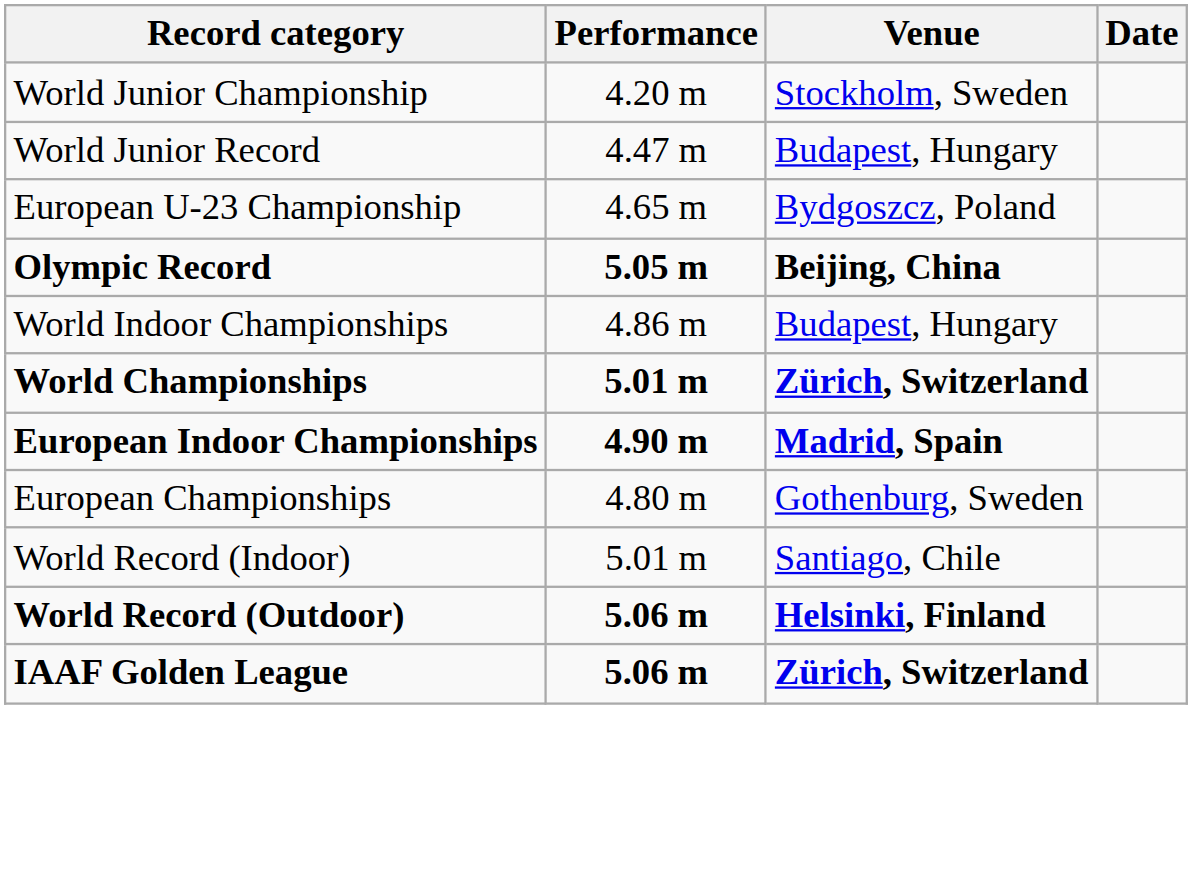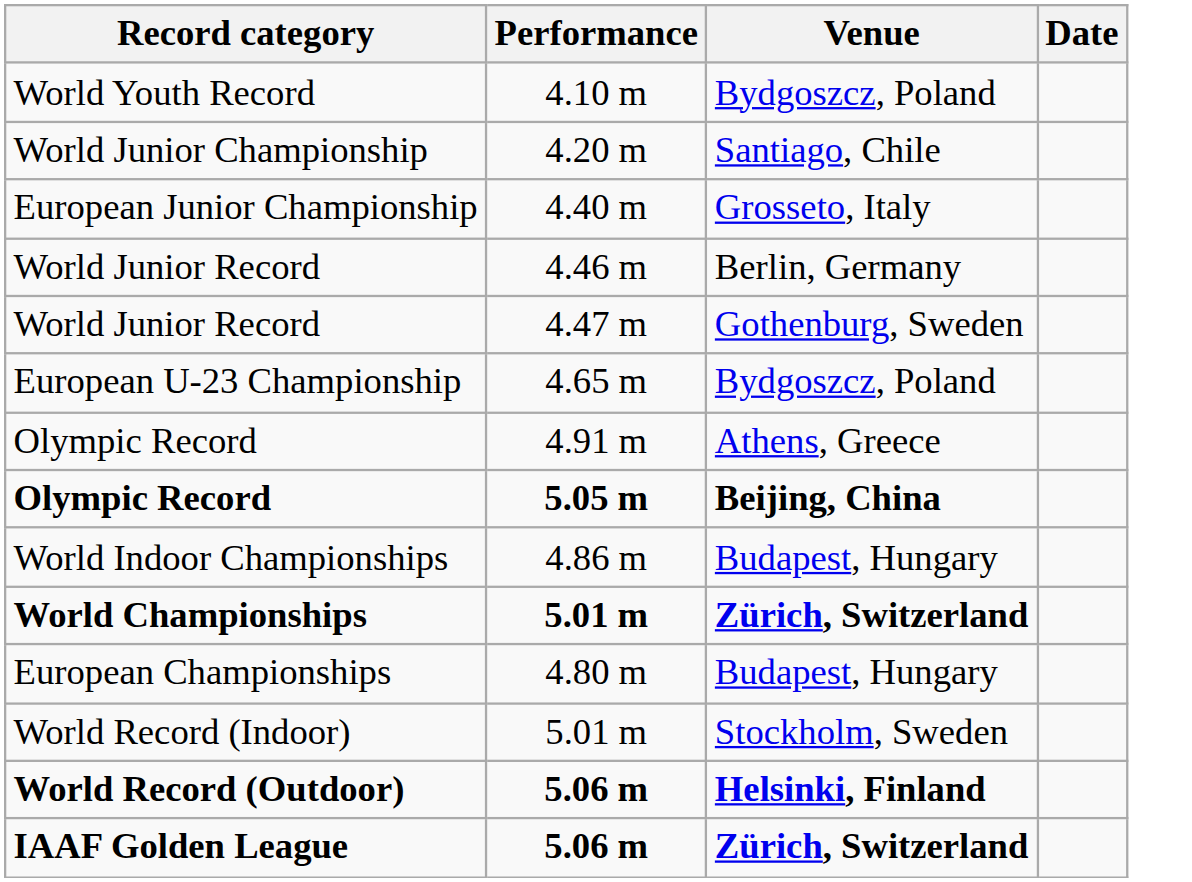+ row: World Youth Record | 4.10 m | Bydgoszcz, Poland
World Junior Championship | Venue: Stockholm, Sweden -> Santiago, Chile
+ row: European Junior Championship | 4.40 m | Grosseto, Italy
+ row: World Junior Record | 4.46 m | Berlin, Germany
World Junior Record / 4.47 m | Venue: Budapest, Hungary -> Gothenburg, Sweden
+ row: Olympic Record | 4.91 m | Athens, Greece
- row: European Indoor Championships | 4.90 m | Madrid, Spain
European Championships | Venue: Gothenburg, Sweden -> Budapest, Hungary
World Record (Indoor) | Venue: Santiago, Chile -> Stockholm, Sweden
